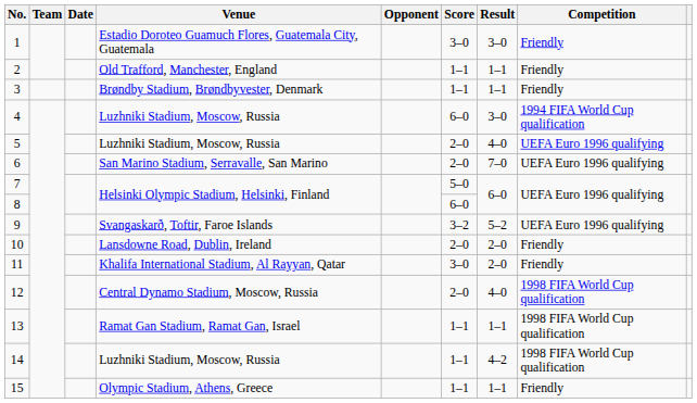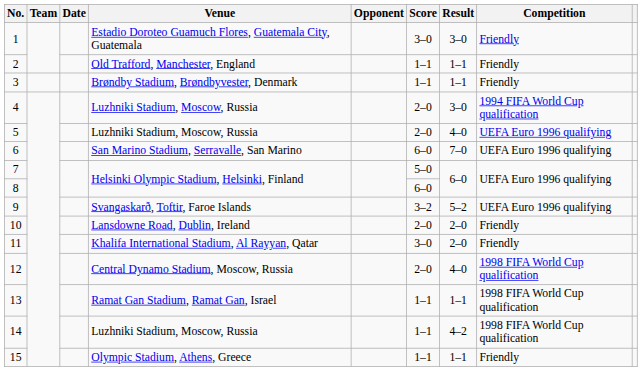4 | Score: 6–0 -> 2–0
6 | Score: 2–0 -> 6–0
